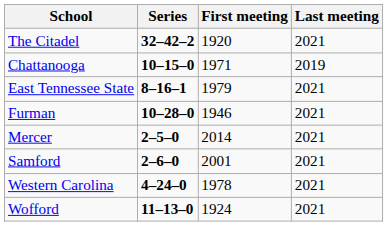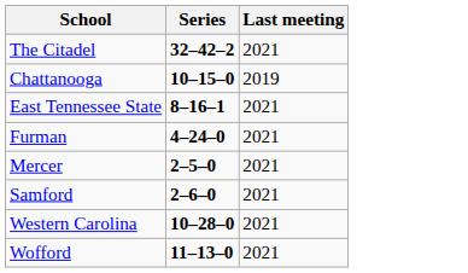- column: First meeting | 1920 | 1971 | 1979 | 1946 | 2014 | 2001 | 1978 | 1924
Furman | Series: 10–28–0 -> 4–24–0
Western Carolina | Series: 4–24–0 -> 10–28–0
